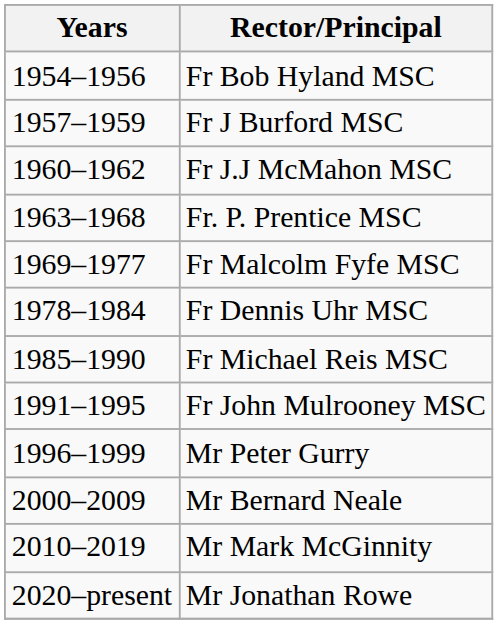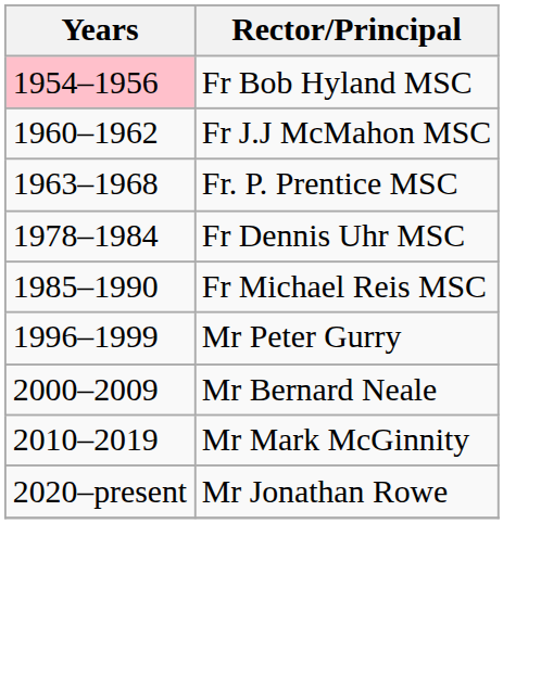Fr Bob Hyland MSC | Years: no background -> pink background
- row: 1957–1959 | Fr J Burford MSC
- row: 1969–1977 | Fr Malcolm Fyfe MSC
- row: 1991–1995 | Fr John Mulrooney MSC
